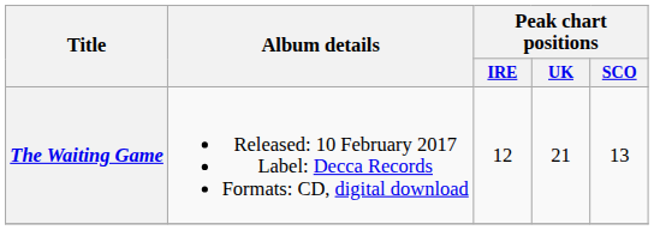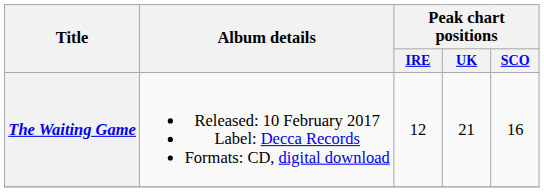The Waiting Game | Peak chart positions / SCO: 13 -> 16
